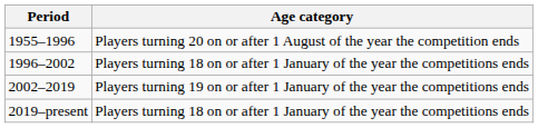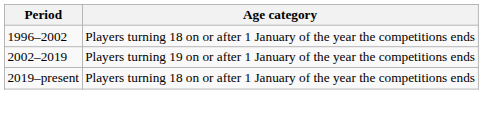- row: 1955–1996 | Players turning 20 on or after 1 August of the year the competition ends
